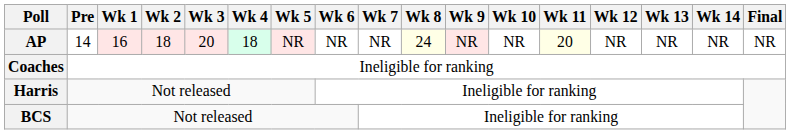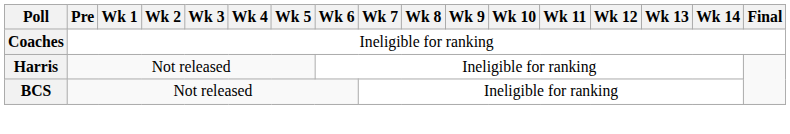- row: AP | 14 | 16 | 18 | 20 | 18 | NR | NR | NR | 24 | NR | NR | 20 | NR | NR | NR | NR
